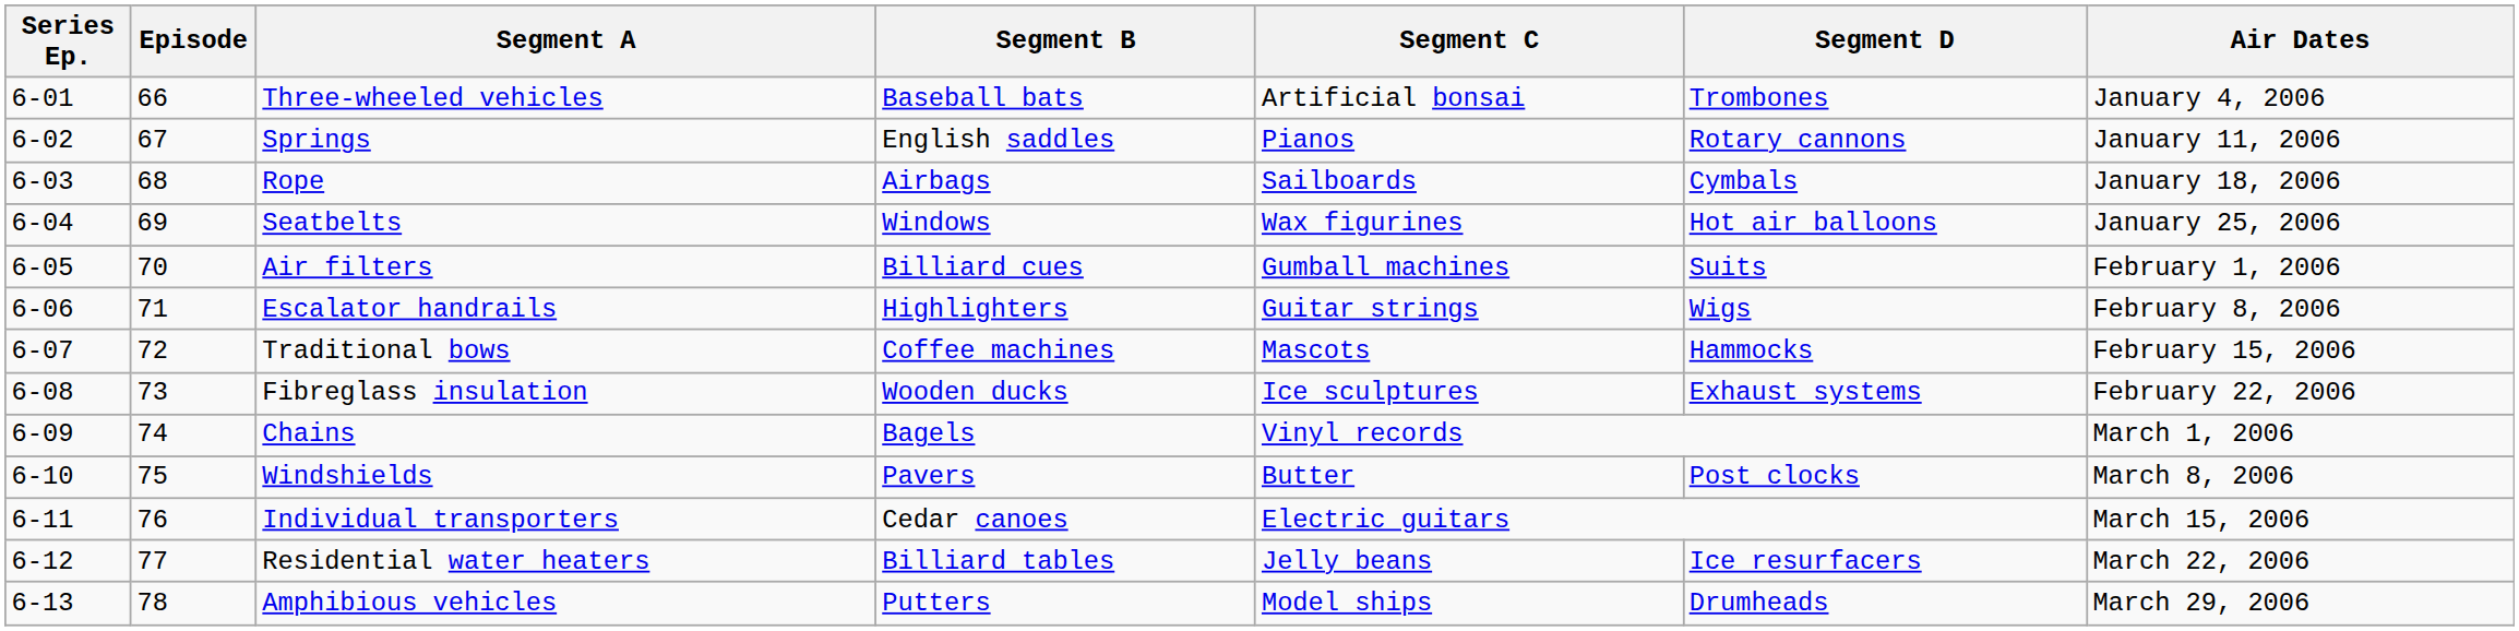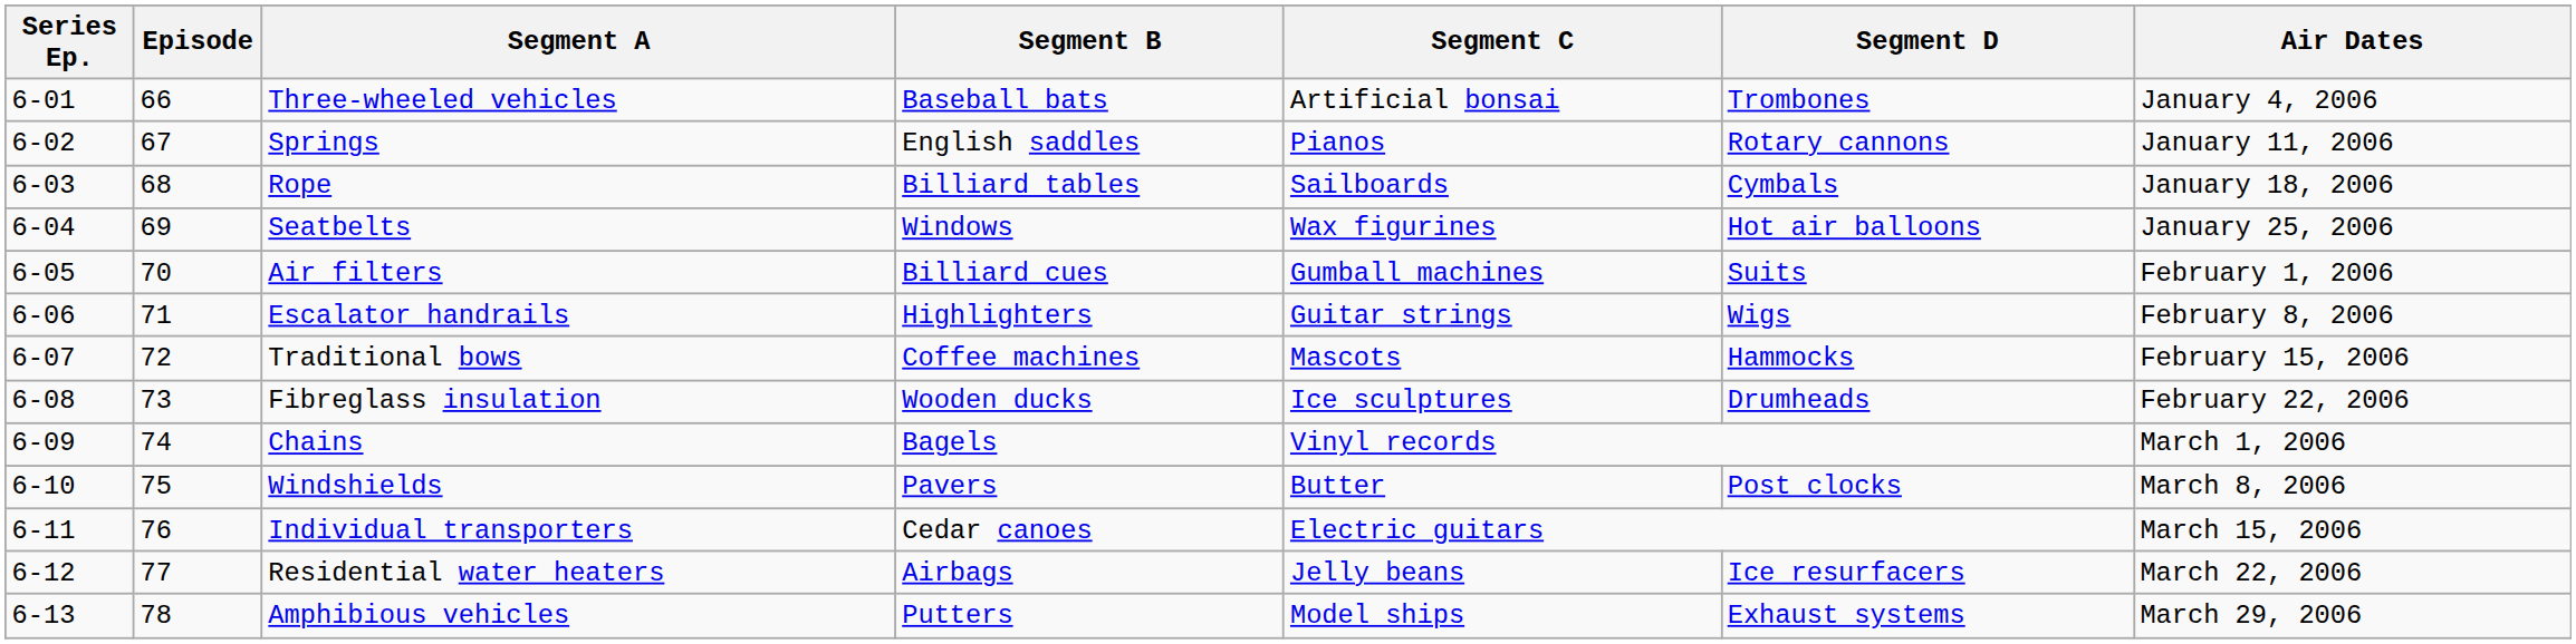Rope | Segment B: Airbags -> Billiard tables
Fibreglass insulation | Segment D: Exhaust systems -> Drumheads
Residential water heaters | Segment B: Billiard tables -> Airbags
Amphibious vehicles | Segment D: Drumheads -> Exhaust systems
